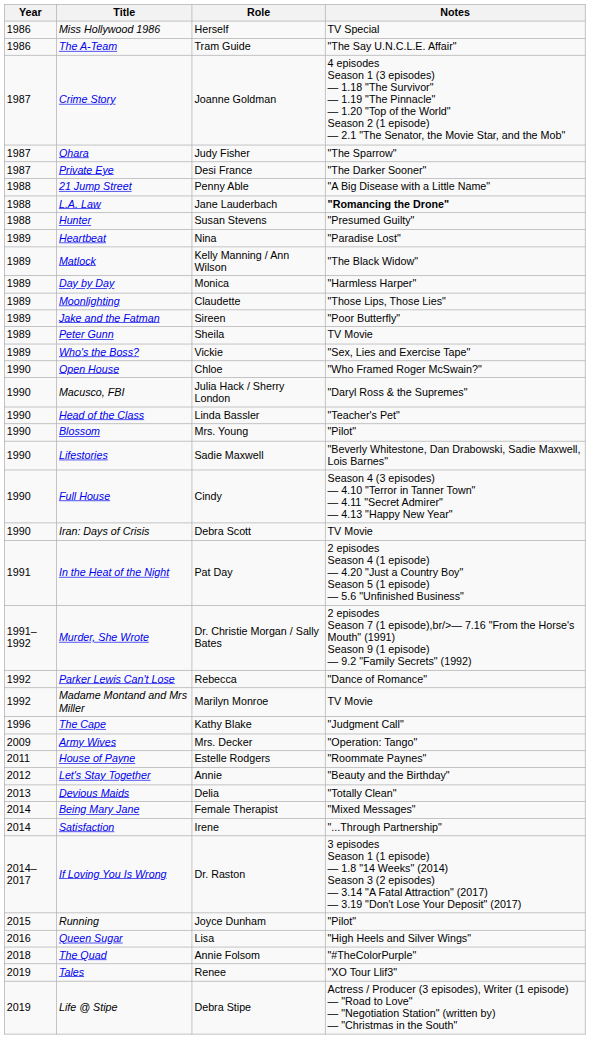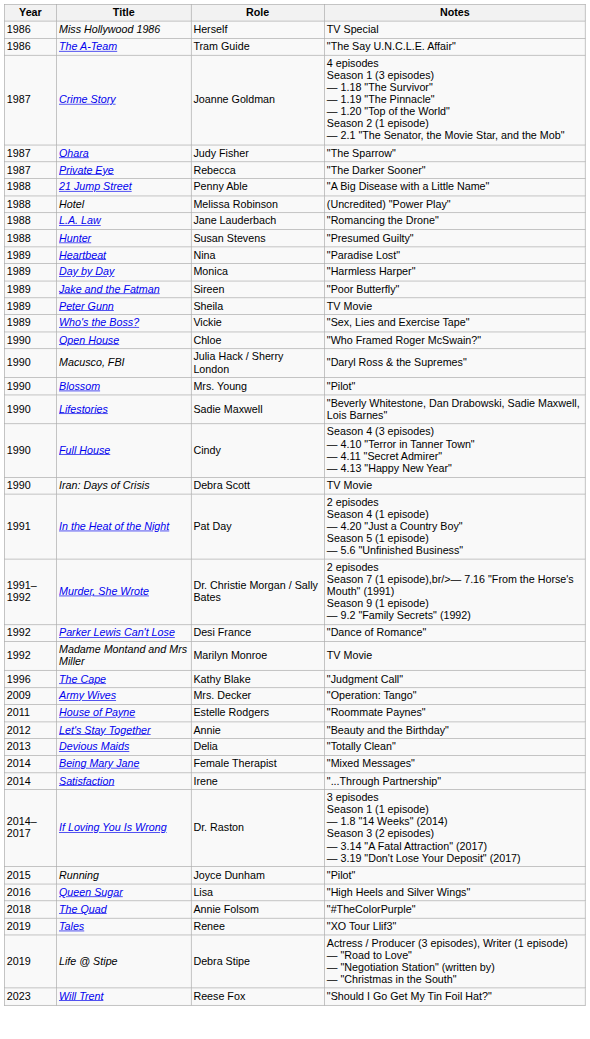Private Eye | Role: Desi France -> Rebecca
+ row: 1988 | Hotel | Melissa Robinson | (Uncredited) "Power Play"
L.A. Law | Notes: bold -> normal
- row: 1989 | Matlock | Kelly Manning / Ann Wilson | "The Black Widow"
- row: 1989 | Moonlighting | Claudette | "Those Lips, Those Lies"
- row: 1990 | Head of the Class | Linda Bassler | "Teacher's Pet"
Parker Lewis Can't Lose | Role: Rebecca -> Desi France
+ row: 2023 | Will Trent | Reese Fox | "Should I Go Get My Tin Foil Hat?"
